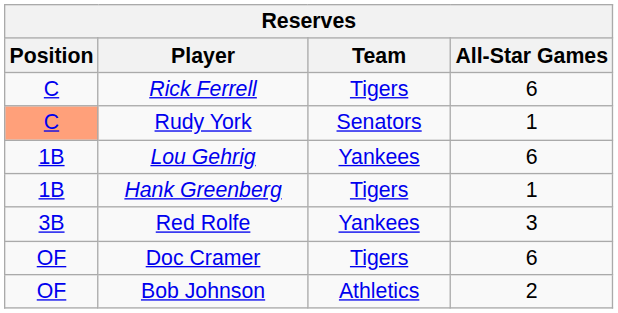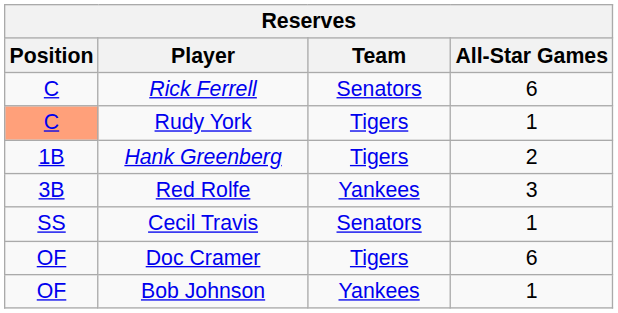Rick Ferrell | Team: Tigers -> Senators
Rudy York | Team: Senators -> Tigers
- row: 1B | Lou Gehrig | Yankees | 6
Hank Greenberg | All-Star Games: 1 -> 2
+ row: SS | Cecil Travis | Senators | 1
Bob Johnson | Team: Athletics -> Yankees
Bob Johnson | All-Star Games: 2 -> 1
